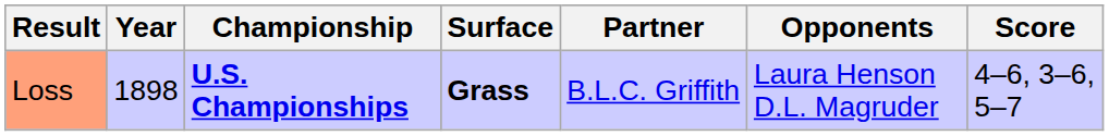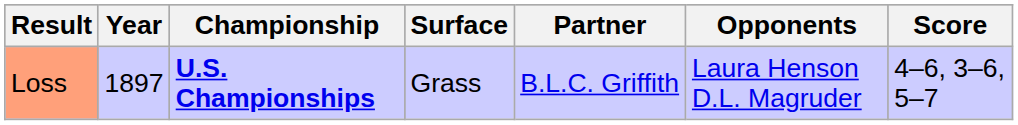Loss | Year: 1898 -> 1897
Loss | Surface: bold -> normal
